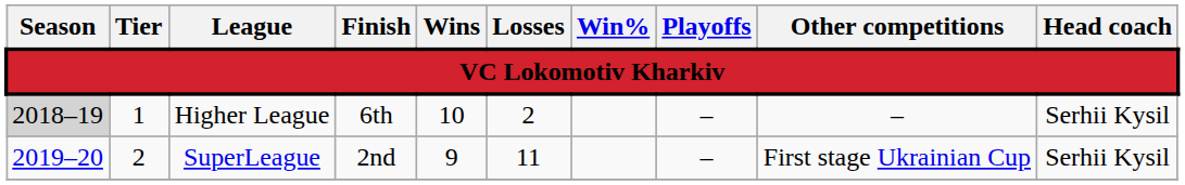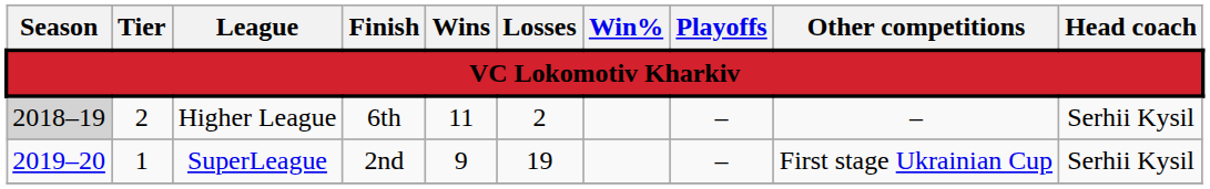Higher League | Tier: 1 -> 2
Higher League | Wins: 10 -> 11
SuperLeague | Tier: 2 -> 1
SuperLeague | Losses: 11 -> 19
